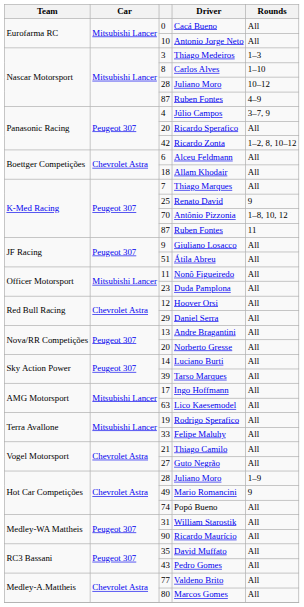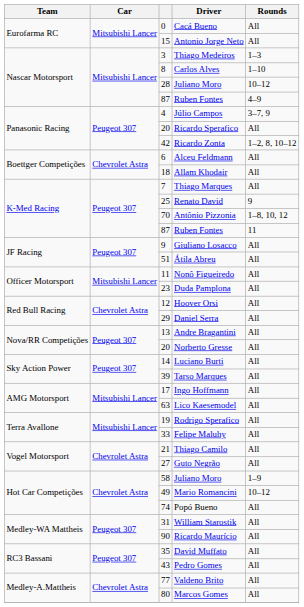Antonio Jorge Neto | column 3: 10 -> 15
Hot Car Competições / Juliano Moro | column 3: 28 -> 58
Mario Romancini | Rounds: 9 -> 10–12
